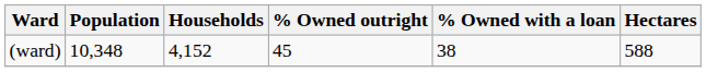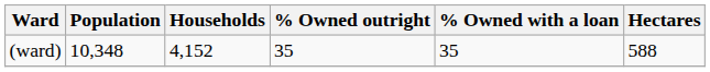(ward) | % Owned outright: 45 -> 35
(ward) | % Owned with a loan: 38 -> 35
